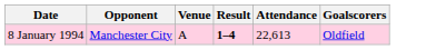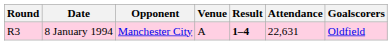+ column: Round | R3
8 January 1994 | Attendance: 22,613 -> 22,631
